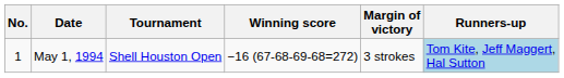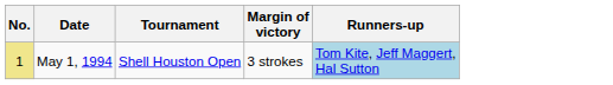- column: Winning score | −16 (67-68-69-68=272)
May 1, 1994 | No.: no background -> khaki background
